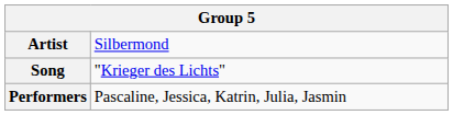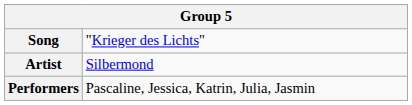rows swapped: Song <-> Artist
